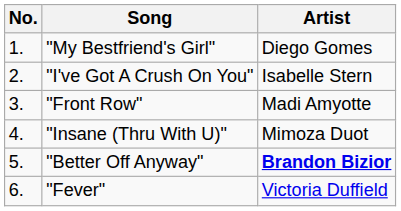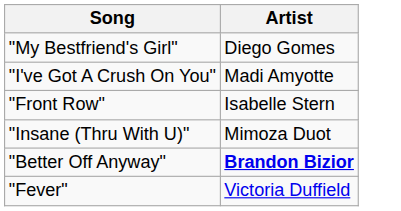- column: No. | 1. | 2. | 3. | 4. | 5. | 6.
"I've Got A Crush On You" | Artist: Isabelle Stern -> Madi Amyotte
"Front Row" | Artist: Madi Amyotte -> Isabelle Stern
